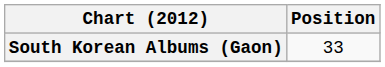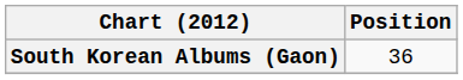South Korean Albums (Gaon) | Position: 33 -> 36
